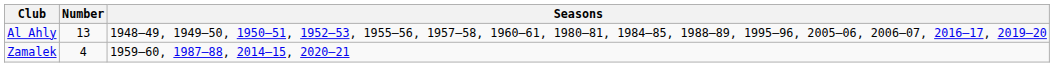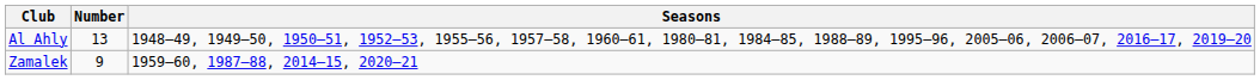Zamalek | Number: 4 -> 9
